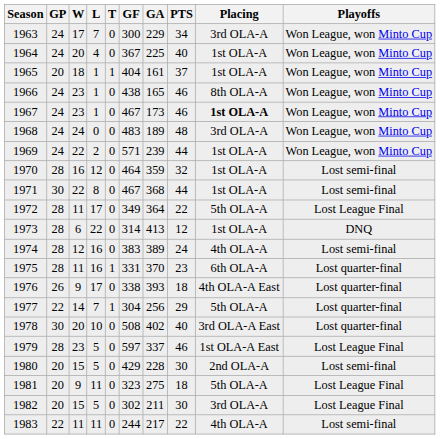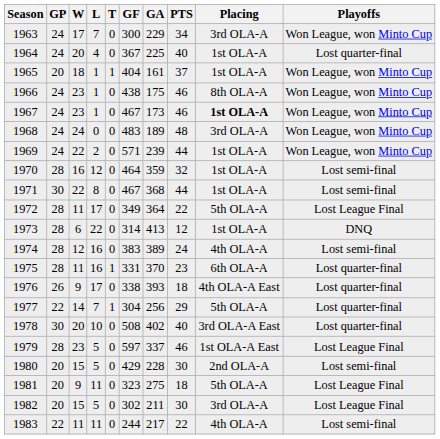1964 | Playoffs: Won League, won Minto Cup -> Lost quarter-final
1966 | GA: 165 -> 175
